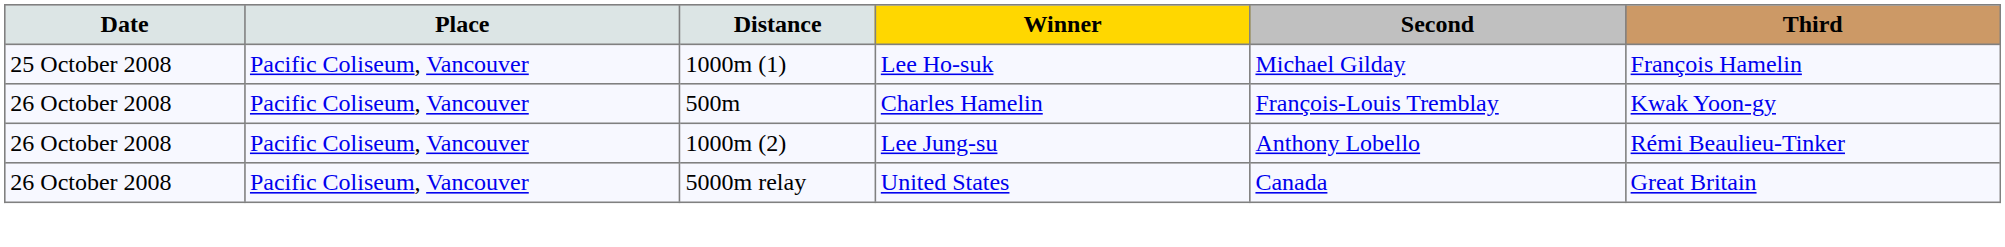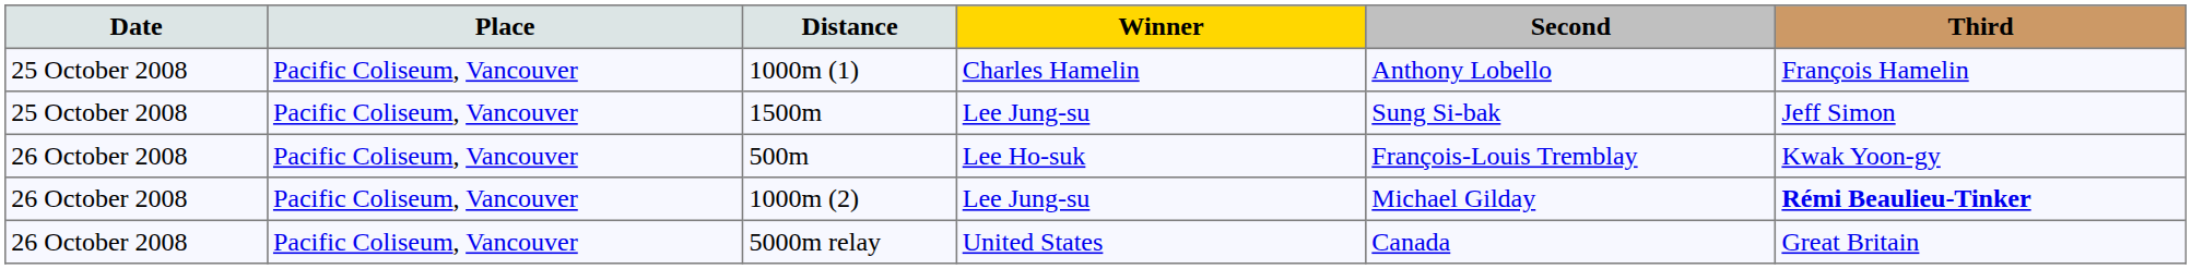1000m (1) | Winner: Lee Ho-suk -> Charles Hamelin
1000m (1) | Second: Michael Gilday -> Anthony Lobello
+ row: 25 October 2008 | Pacific Coliseum, Vancouver | 1500m | Lee Jung-su | Sung Si-bak | Jeff Simon
500m | Winner: Charles Hamelin -> Lee Ho-suk
1000m (2) | Second: Anthony Lobello -> Michael Gilday
1000m (2) | Third: normal -> bold
